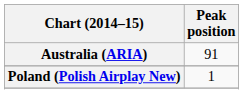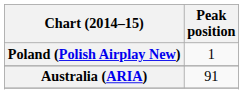rows swapped: Australia (ARIA) <-> Poland (Polish Airplay New)
